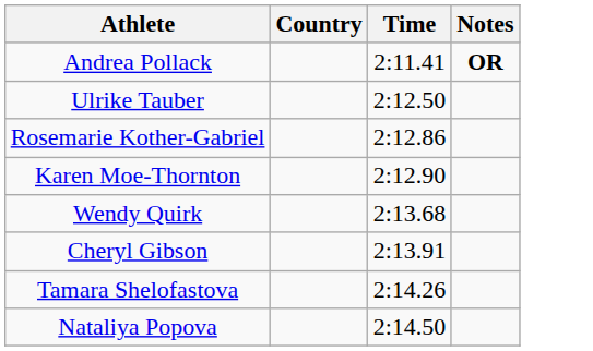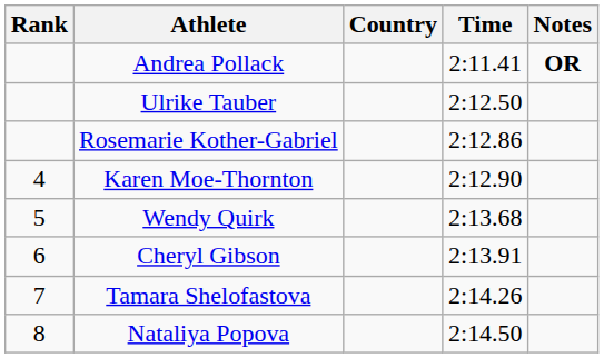+ column: Rank | 4 | 5 | 6 | 7 | 8
